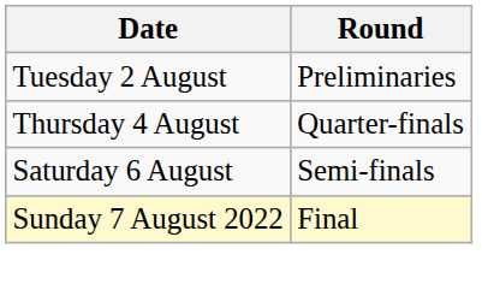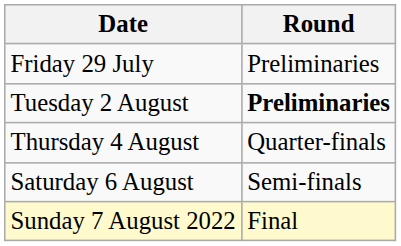+ row: Friday 29 July | Preliminaries
Tuesday 2 August | Round: normal -> bold
